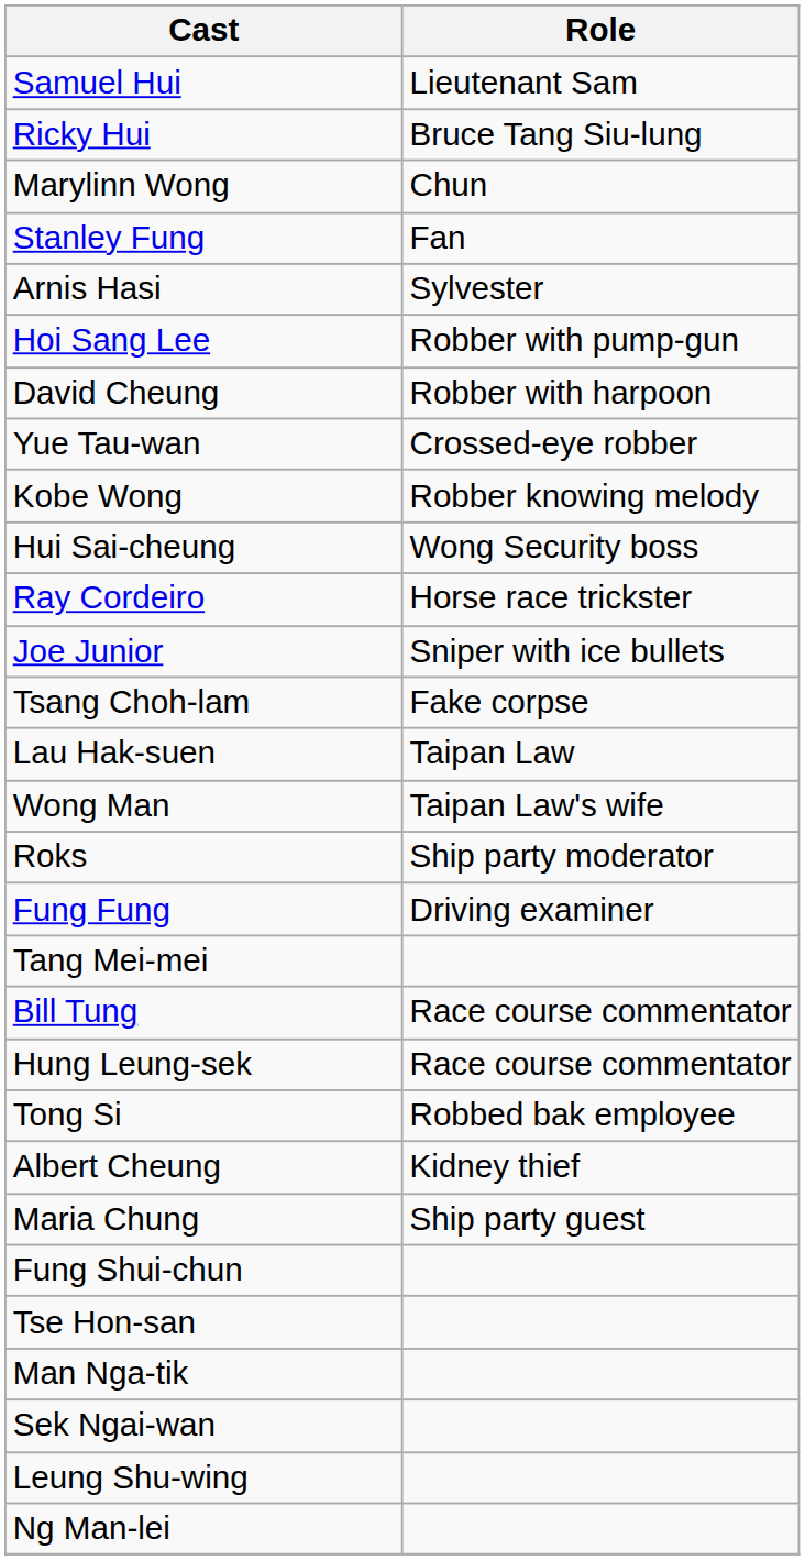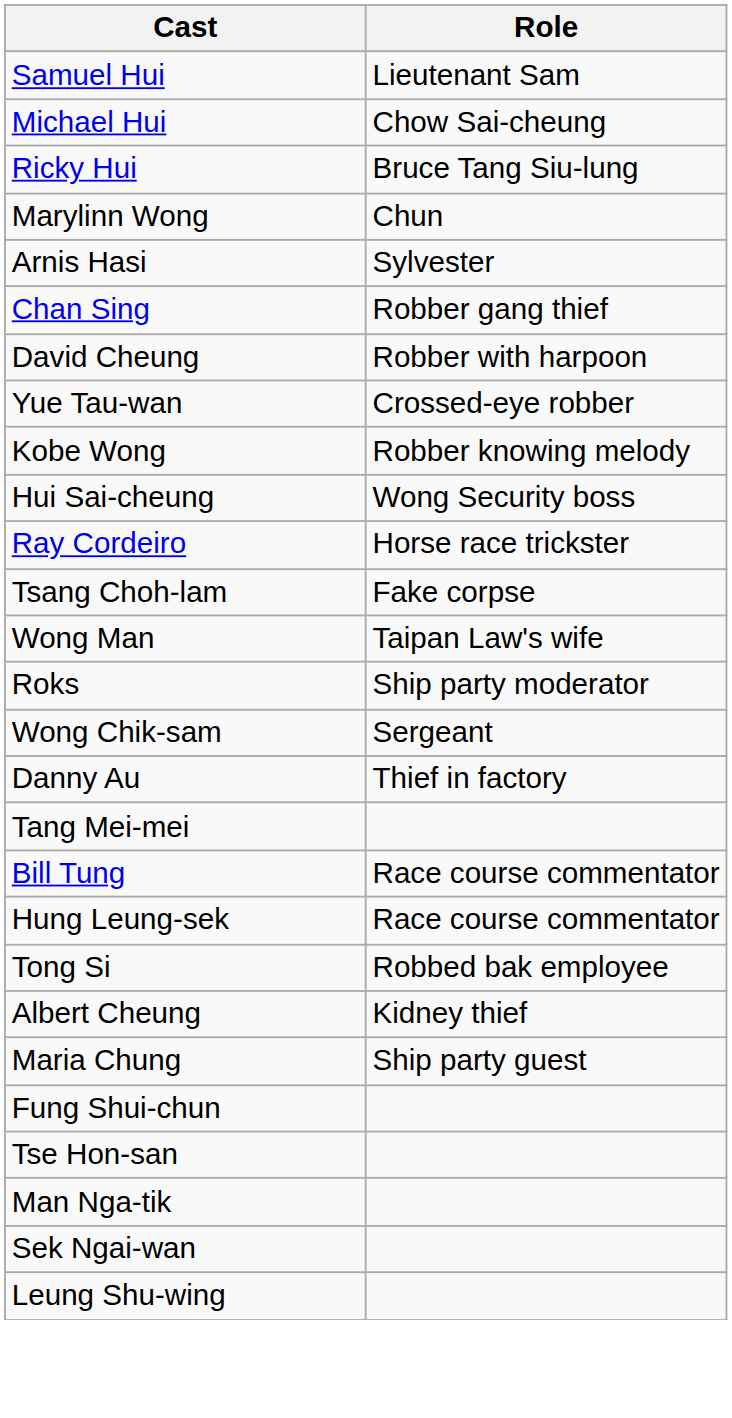+ row: Michael Hui | Chow Sai-cheung
- row: Stanley Fung | Fan
+ row: Chan Sing | Robber gang thief
- row: Hoi Sang Lee | Robber with pump-gun
- row: Joe Junior | Sniper with ice bullets
- row: Lau Hak-suen | Taipan Law
+ row: Wong Chik-sam | Sergeant
+ row: Danny Au | Thief in factory
- row: Fung Fung | Driving examiner
- row: Ng Man-lei
